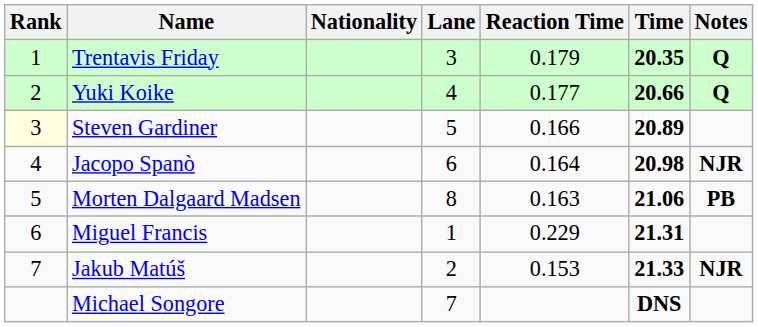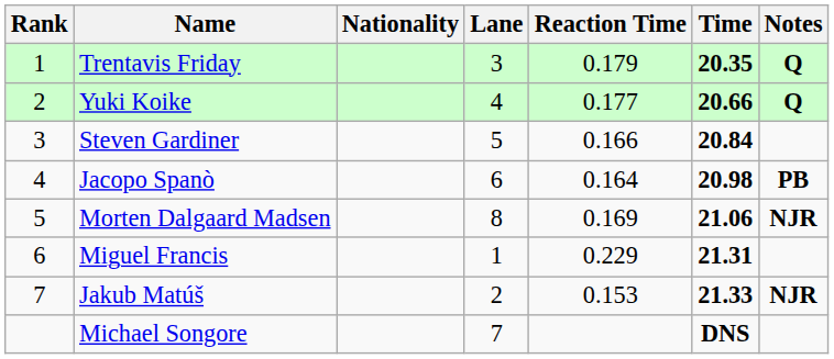Steven Gardiner | Rank: lightyellow background -> no background
Steven Gardiner | Time: 20.89 -> 20.84
Jacopo Spanò | Notes: NJR -> PB
Morten Dalgaard Madsen | Reaction Time: 0.163 -> 0.169
Morten Dalgaard Madsen | Notes: PB -> NJR
